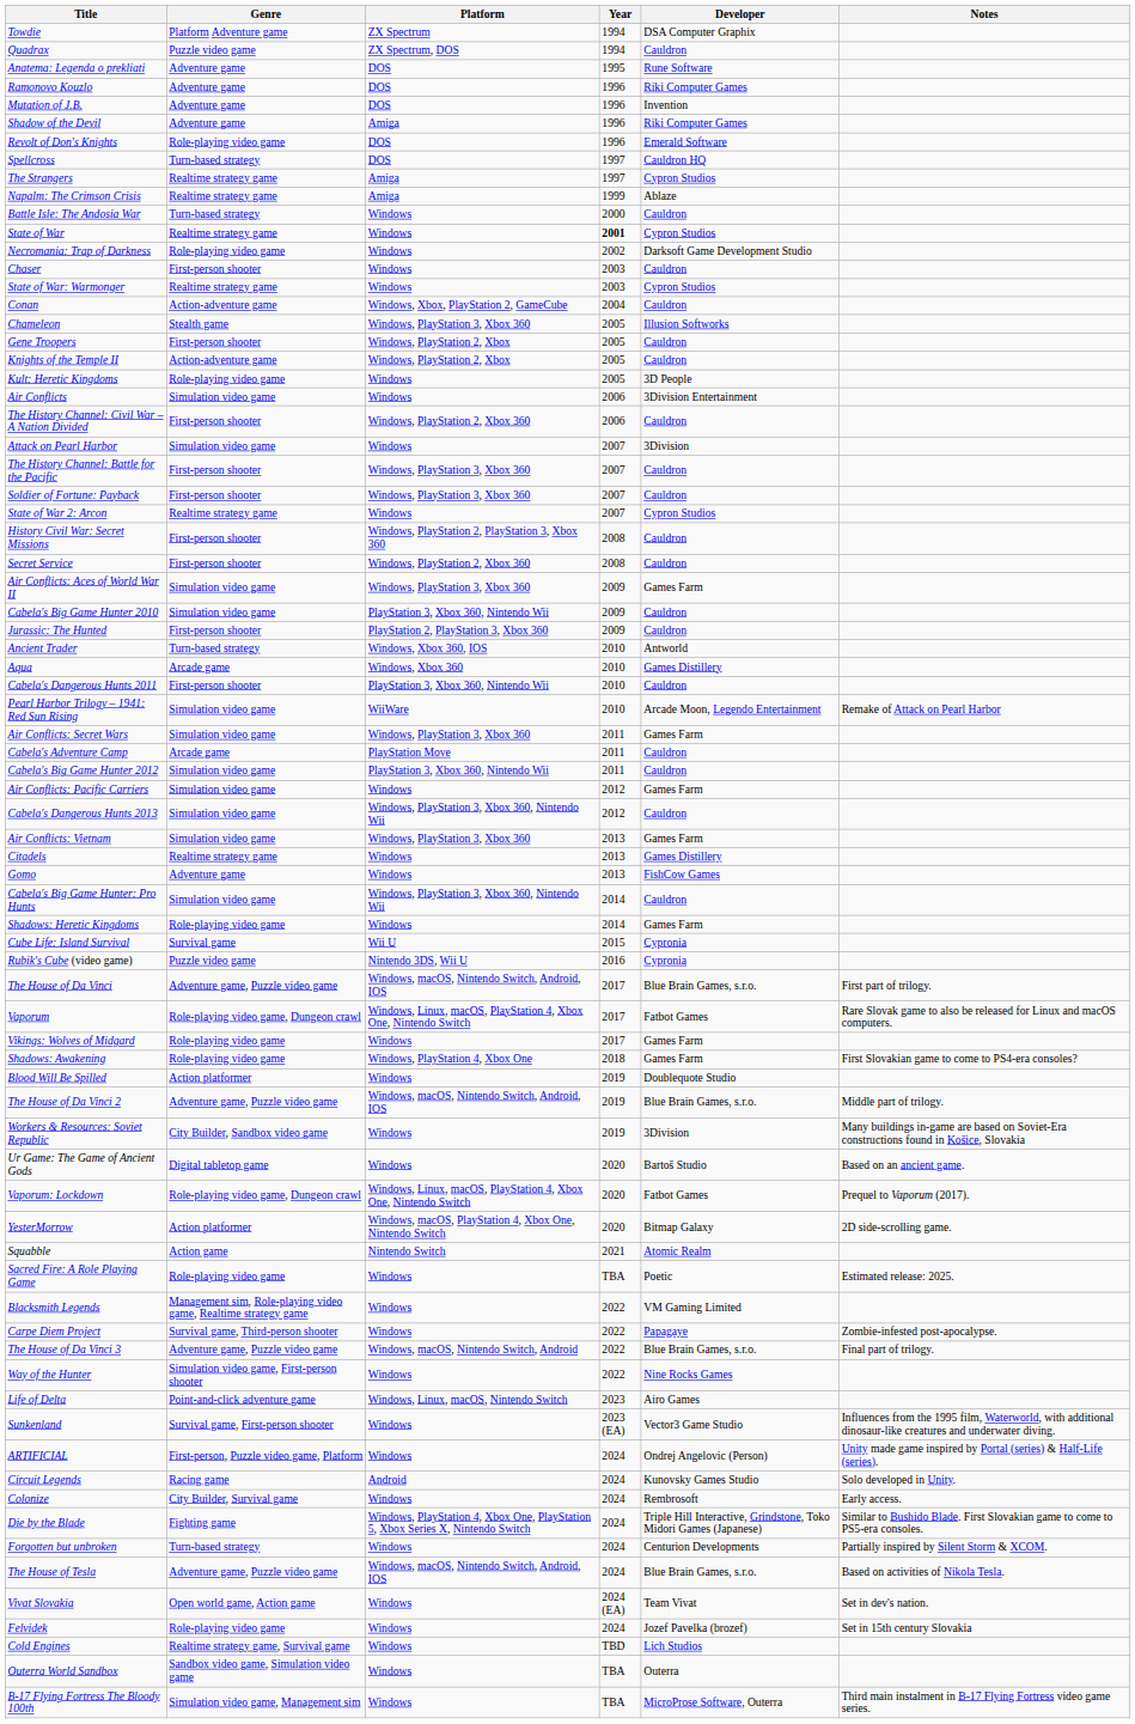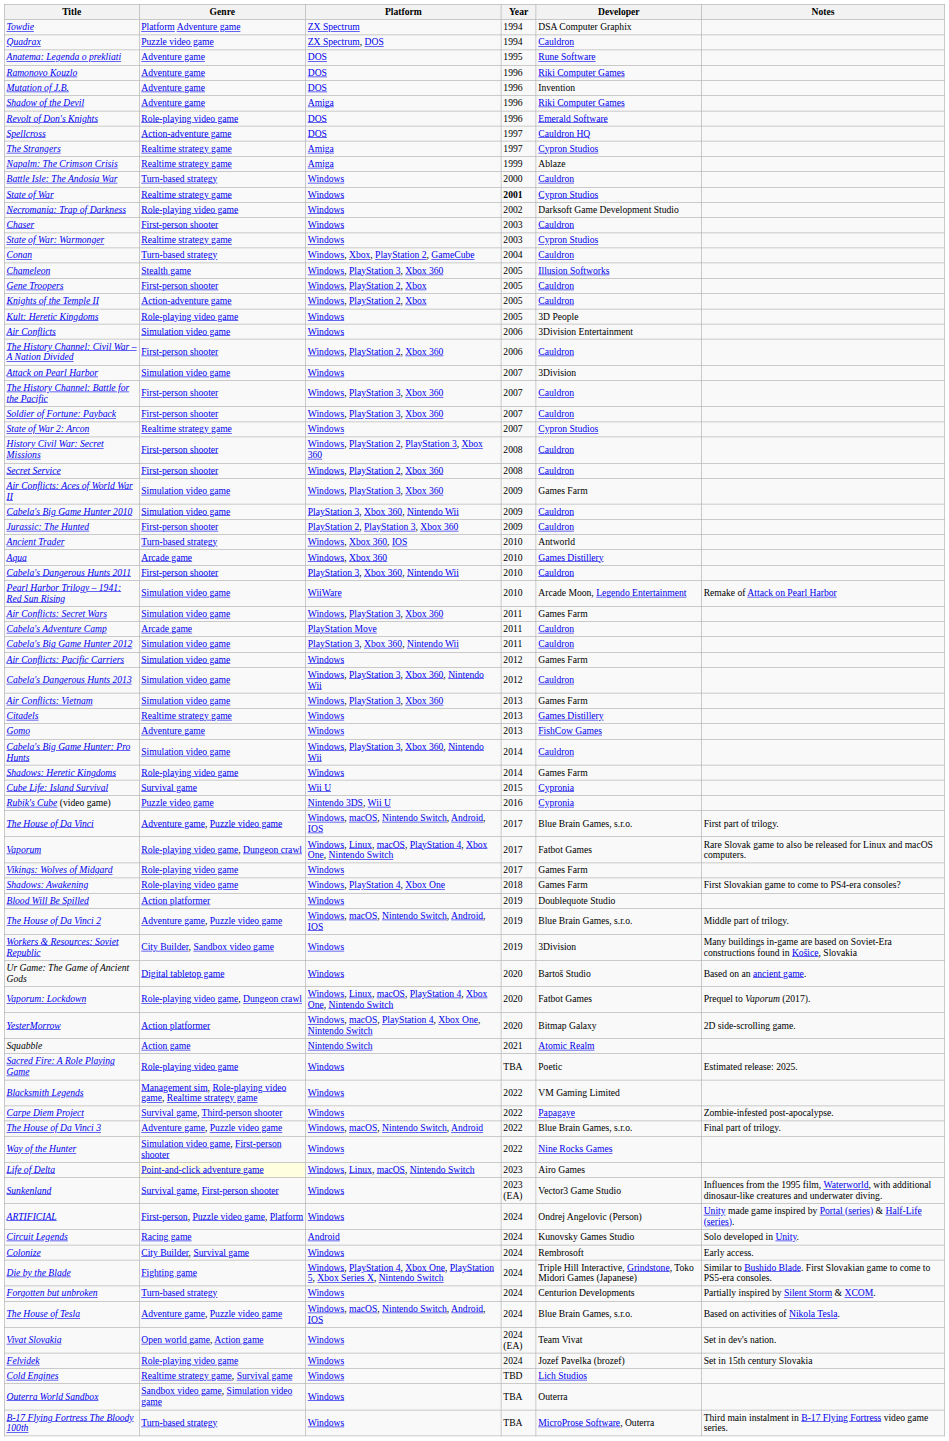Spellcross | Genre: Turn-based strategy -> Action-adventure game
Conan | Genre: Action-adventure game -> Turn-based strategy
Life of Delta | Genre: no background -> lightyellow background
B-17 Flying Fortress The Bloody 100th | Genre: Simulation video game, Management sim -> Turn-based strategy
